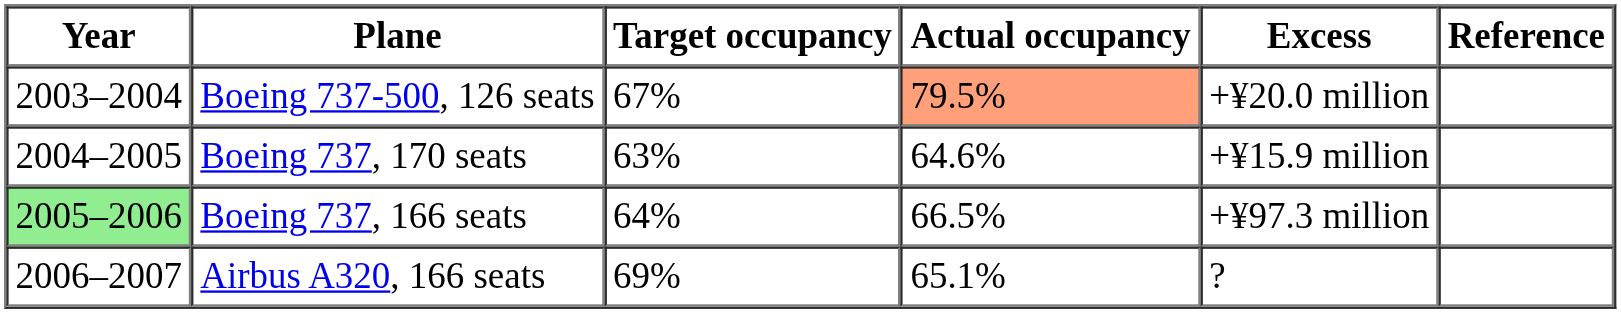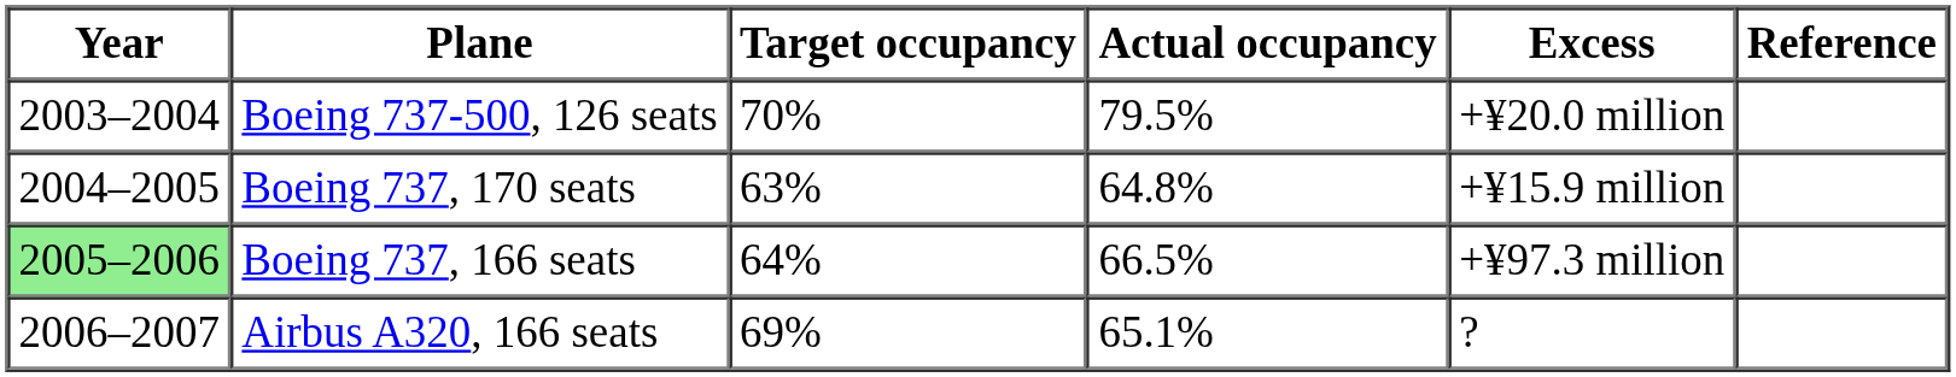Boeing 737-500, 126 seats | Target occupancy: 67% -> 70%
Boeing 737-500, 126 seats | Actual occupancy: lightsalmon background -> no background
Boeing 737, 170 seats | Actual occupancy: 64.6% -> 64.8%
